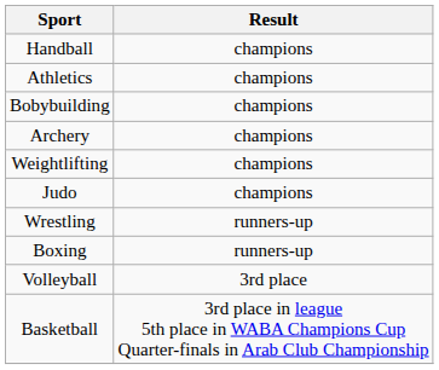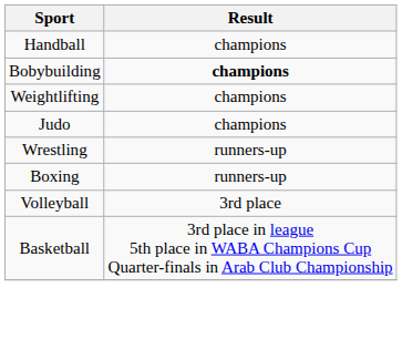- row: Athletics | champions
Bobybuilding | Result: normal -> bold
- row: Archery | champions
